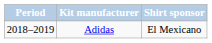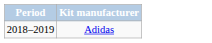- column: Shirt sponsor | El Mexicano
